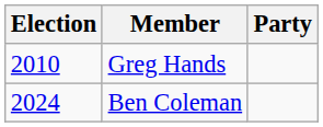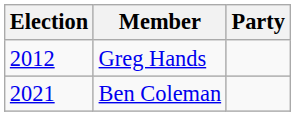Greg Hands | Election: 2010 -> 2012
Ben Coleman | Election: 2024 -> 2021
